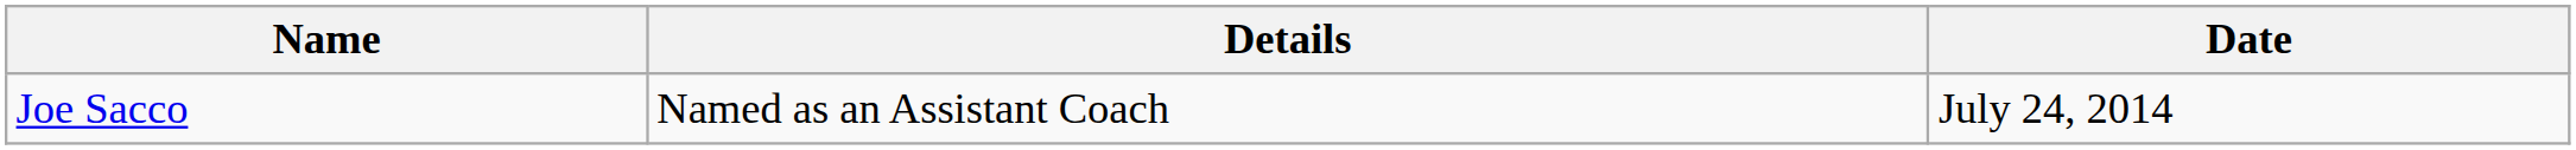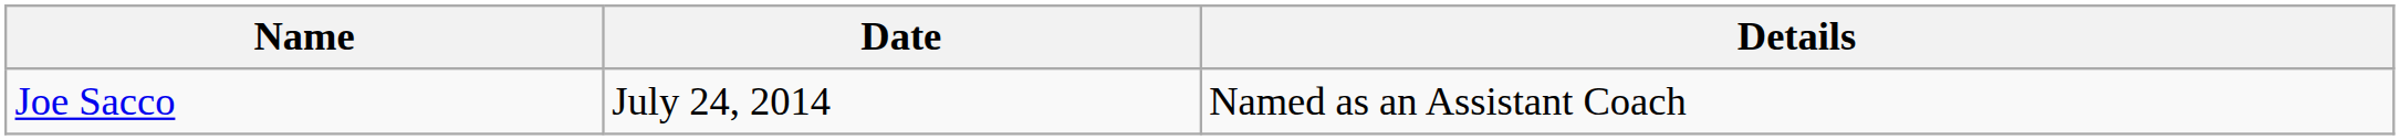columns swapped: Date <-> Details
